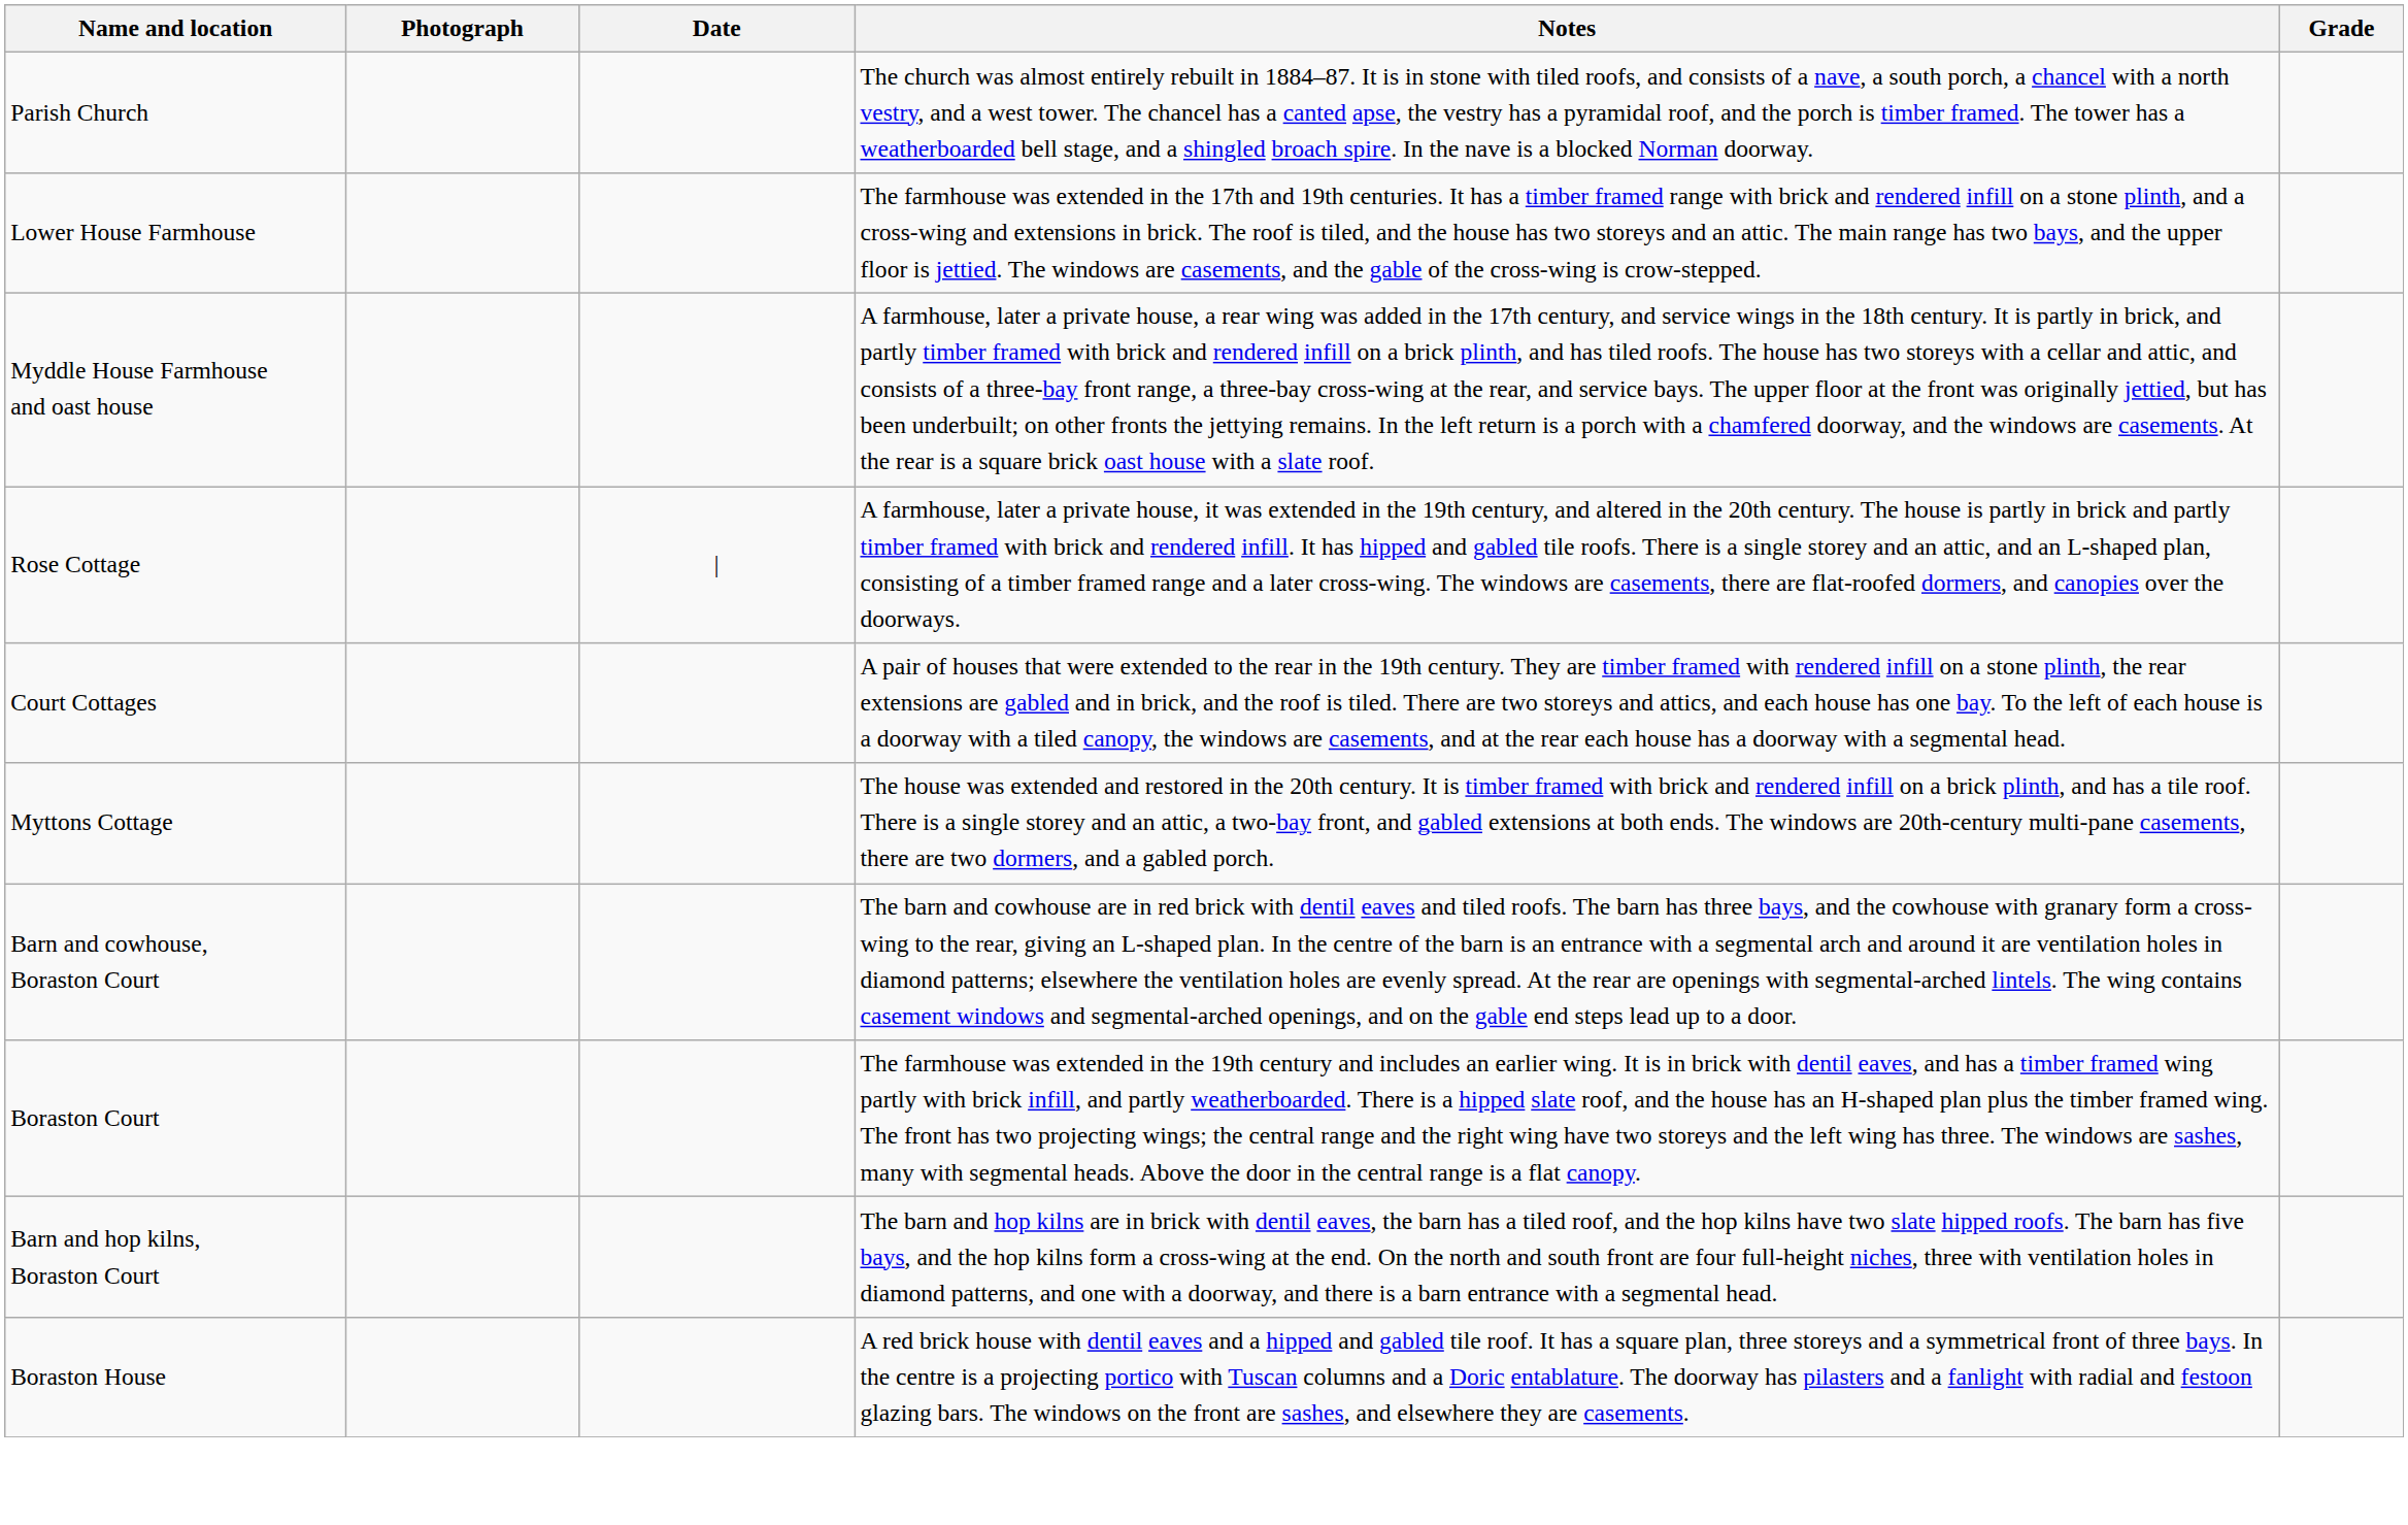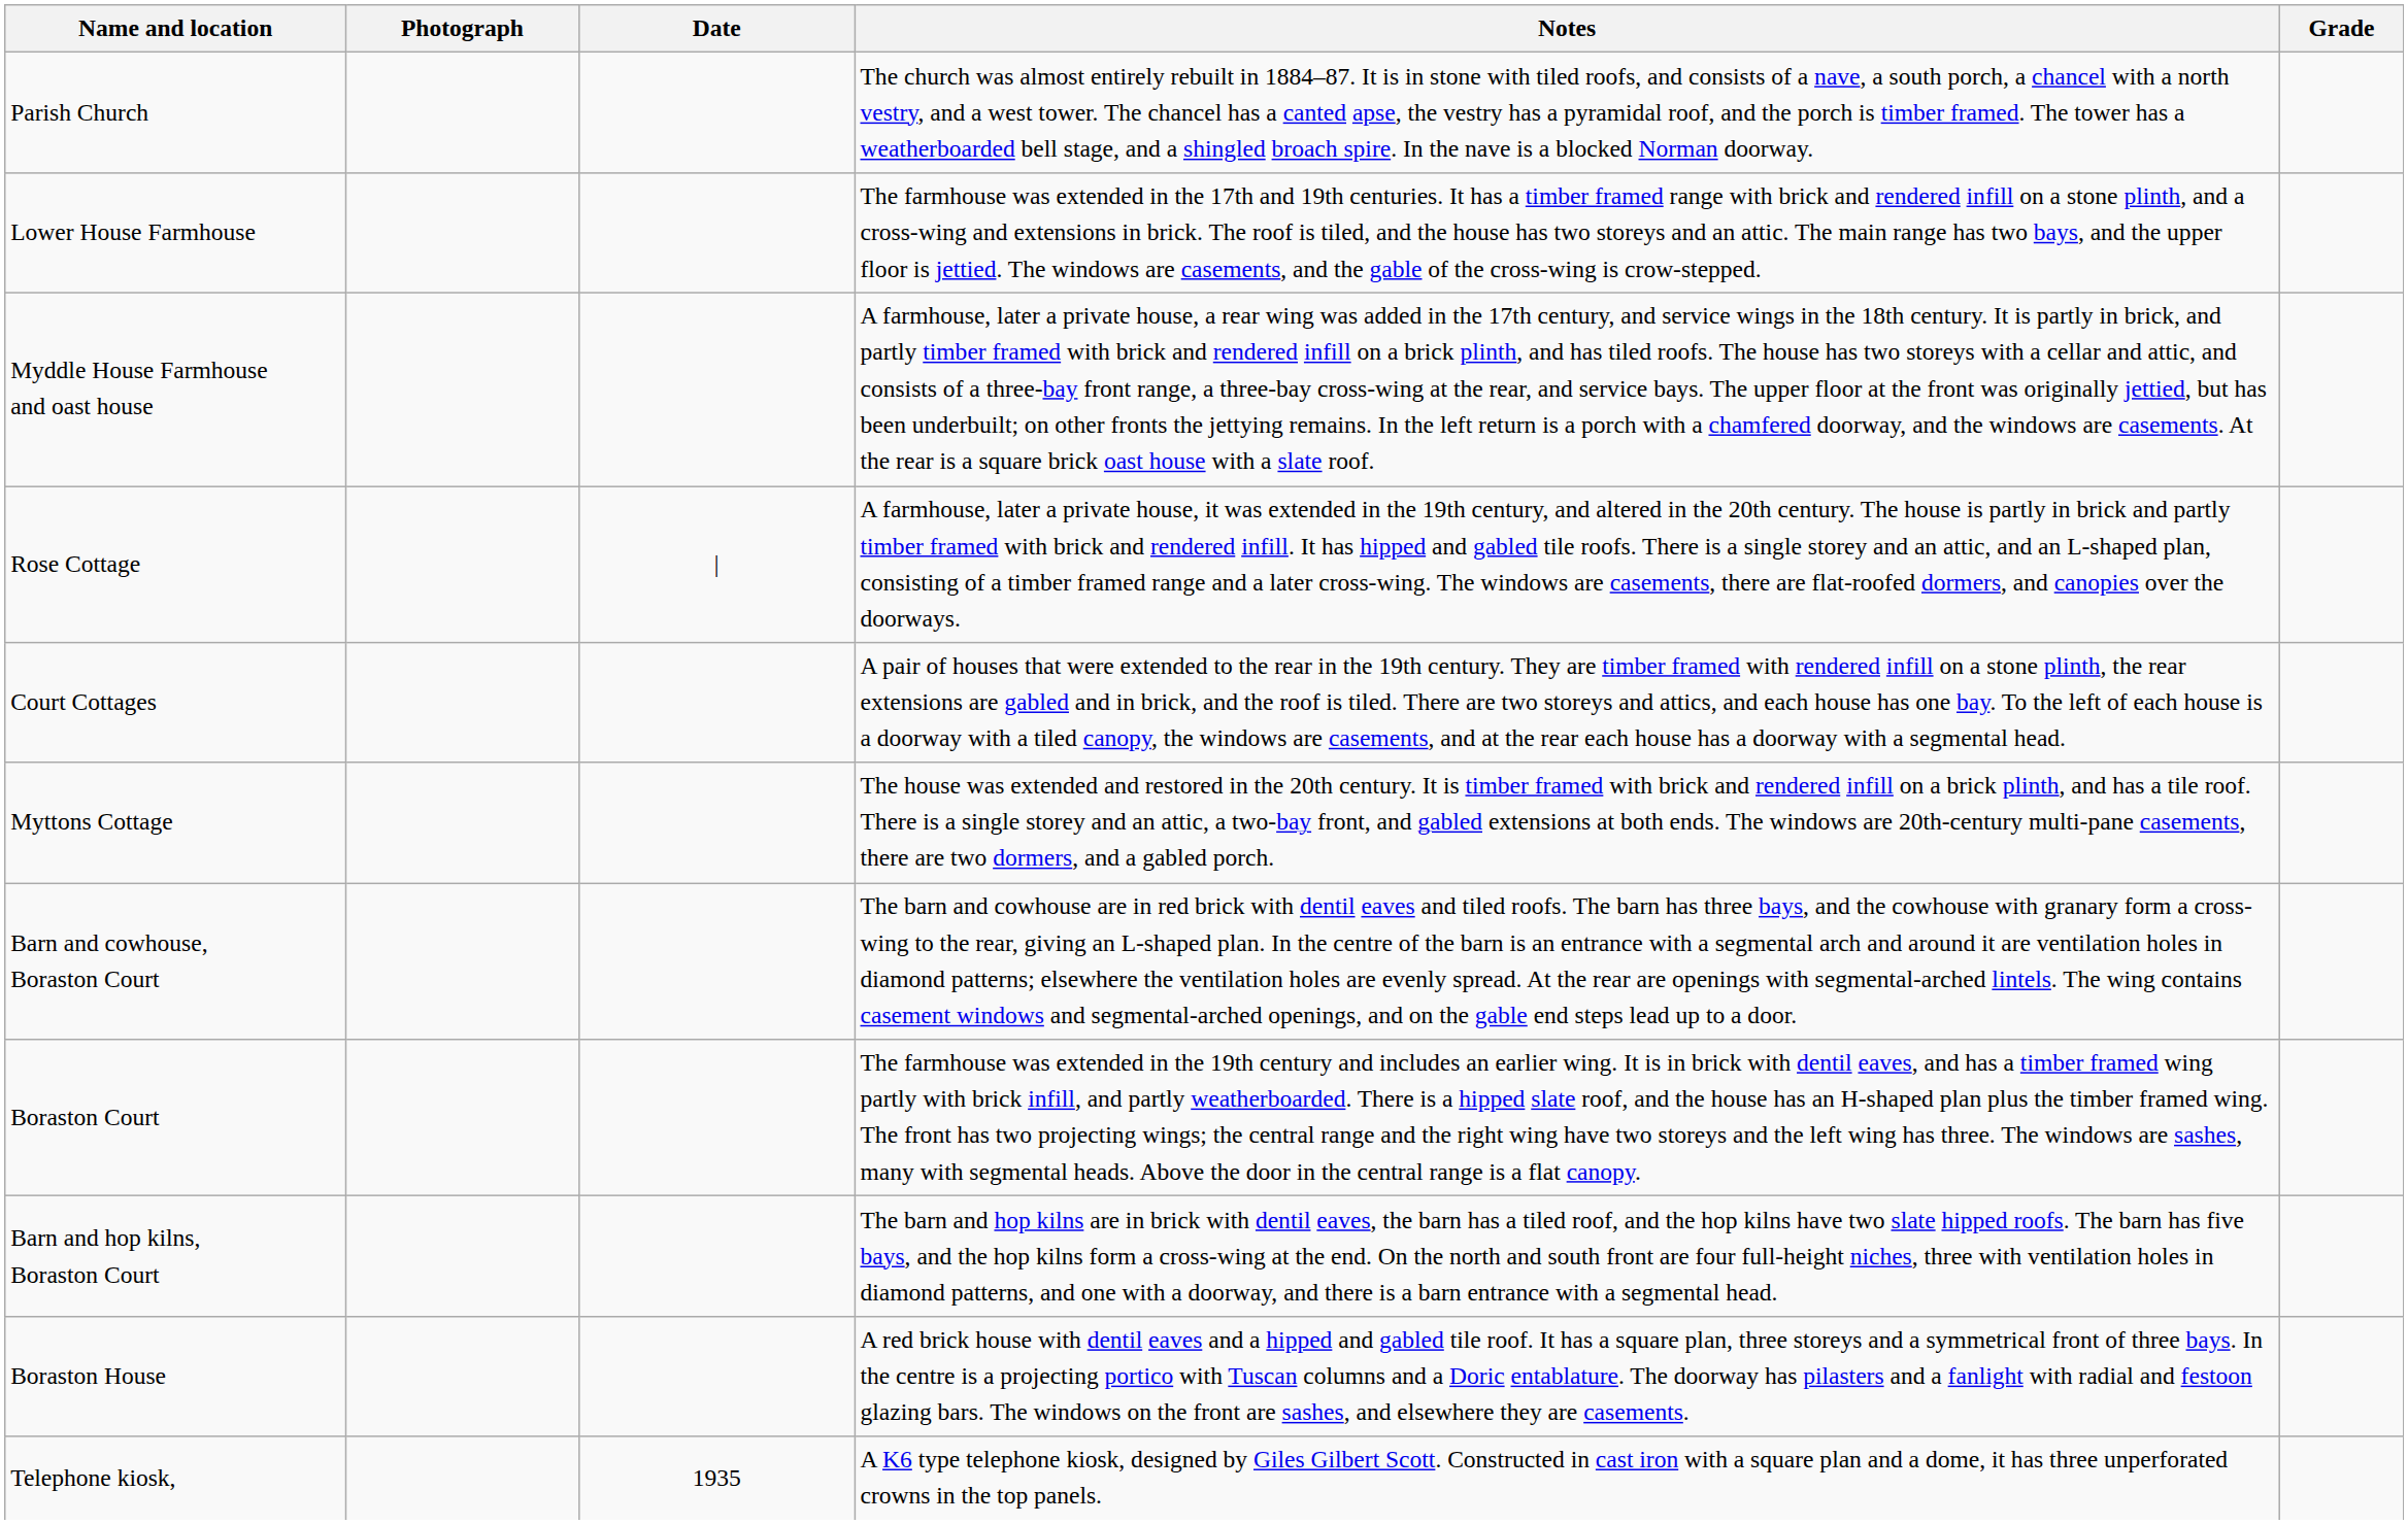+ row: Telephone kiosk, | 1935 | A K6 type telephone kiosk, designed by Giles Gilbert Scott. Constructed in cast iron with a square plan and a dome, it has three unperforated crowns in the top panels.
